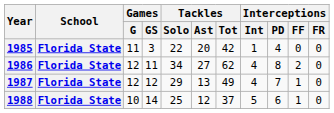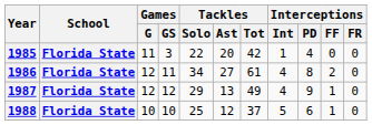1986 | Tackles / Tot: 62 -> 61
1987 | Interceptions / PD: 7 -> 9
1988 | Games / GS: 14 -> 10
